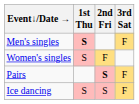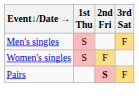Men's singles | 1st Thu: bold -> normal
- row: Ice dancing | S | S | F
